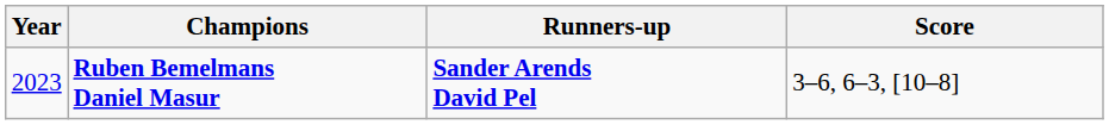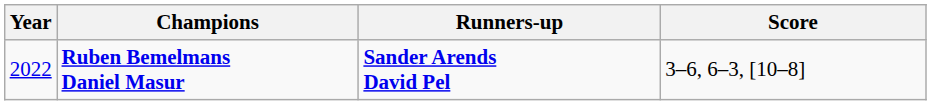Ruben Bemelmans Daniel Masur | Year: 2023 -> 2022
